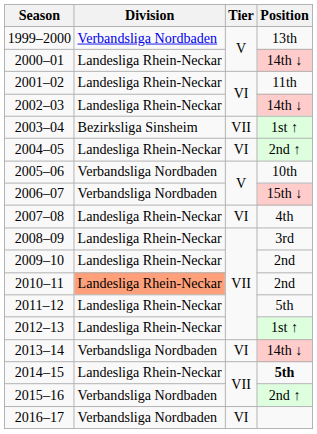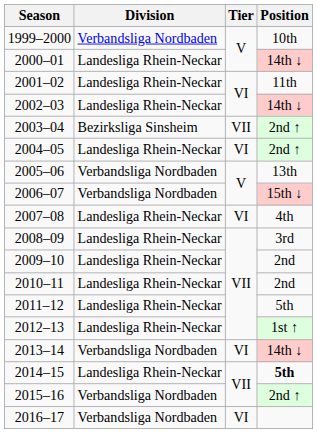1999–2000 | Position: 13th -> 10th
2003–04 | Position: 1st ↑ -> 2nd ↑
2005–06 | Position: 10th -> 13th
2010–11 | Division: lightsalmon background -> no background
